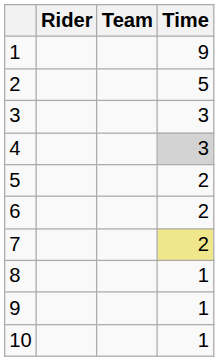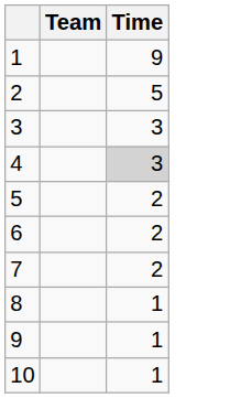- column: Rider
7 | Time: khaki background -> no background
